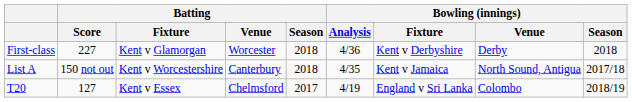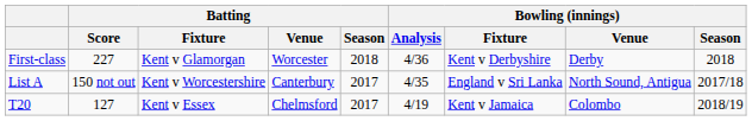List A | Batting / Season: 2018 -> 2017
List A | Bowling (innings) / Fixture: Kent v Jamaica -> England v Sri Lanka
T20 | Bowling (innings) / Fixture: England v Sri Lanka -> Kent v Jamaica
